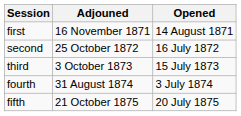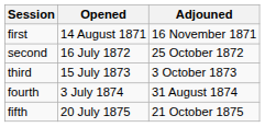columns swapped: Opened <-> Adjouned
